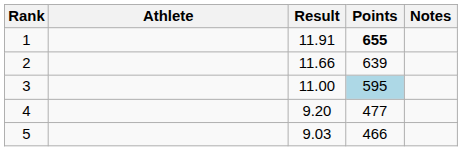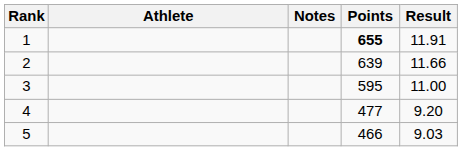columns swapped: Result <-> Notes
3 | Points: lightblue background -> no background
